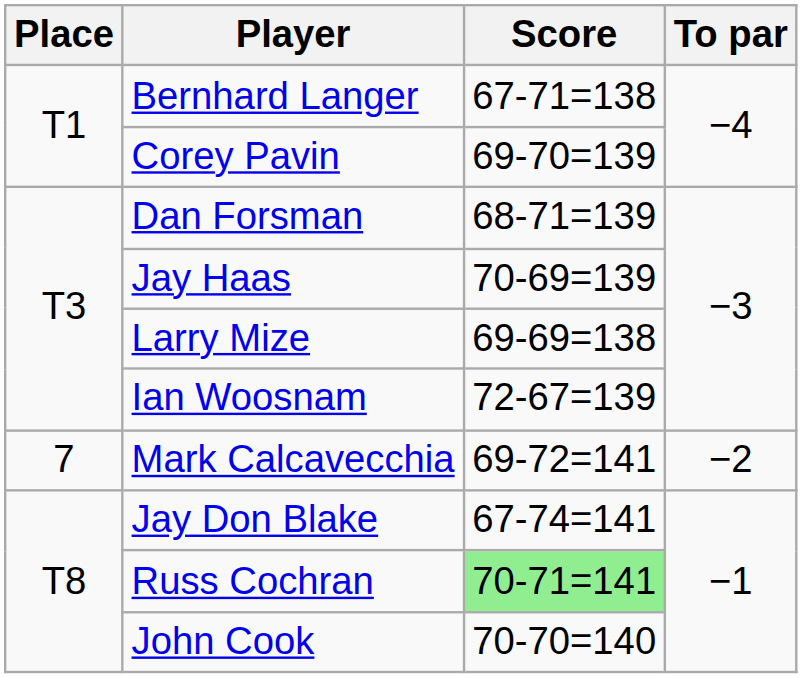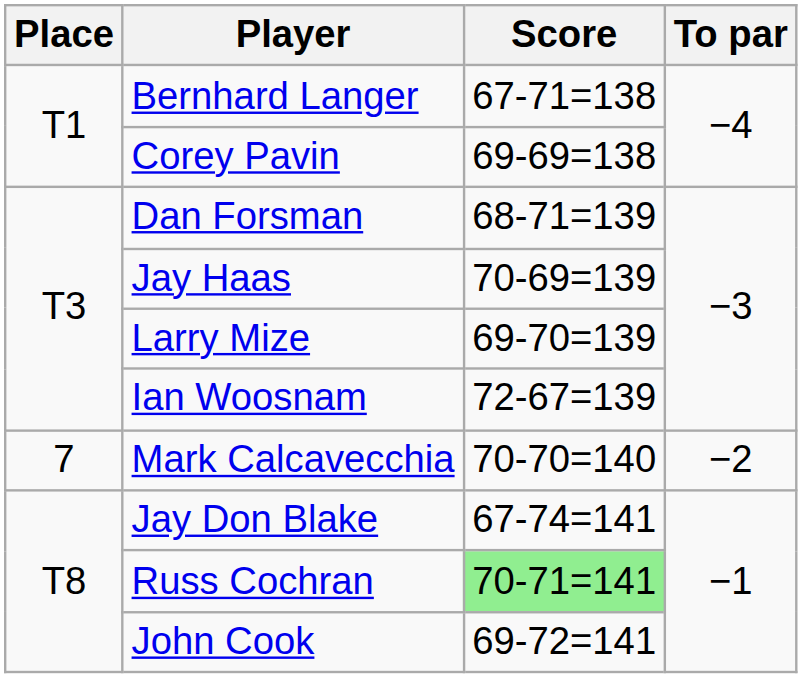Corey Pavin | Score: 69-70=139 -> 69-69=138
Larry Mize | Score: 69-69=138 -> 69-70=139
Mark Calcavecchia | Score: 69-72=141 -> 70-70=140
John Cook | Score: 70-70=140 -> 69-72=141
